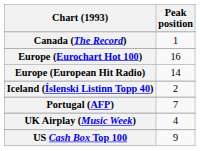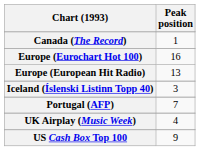Europe (European Hit Radio) | Peak position: 14 -> 13
Iceland (Íslenski Listinn Topp 40) | Peak position: 2 -> 3
